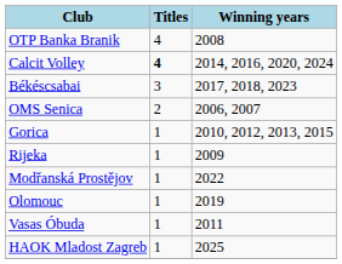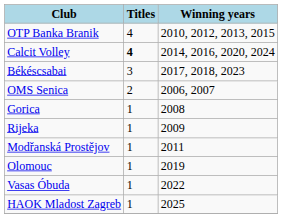OTP Banka Branik | Winning years: 2008 -> 2010, 2012, 2013, 2015
Gorica | Winning years: 2010, 2012, 2013, 2015 -> 2008
Modřanská Prostějov | Winning years: 2022 -> 2011
Vasas Óbuda | Winning years: 2011 -> 2022
